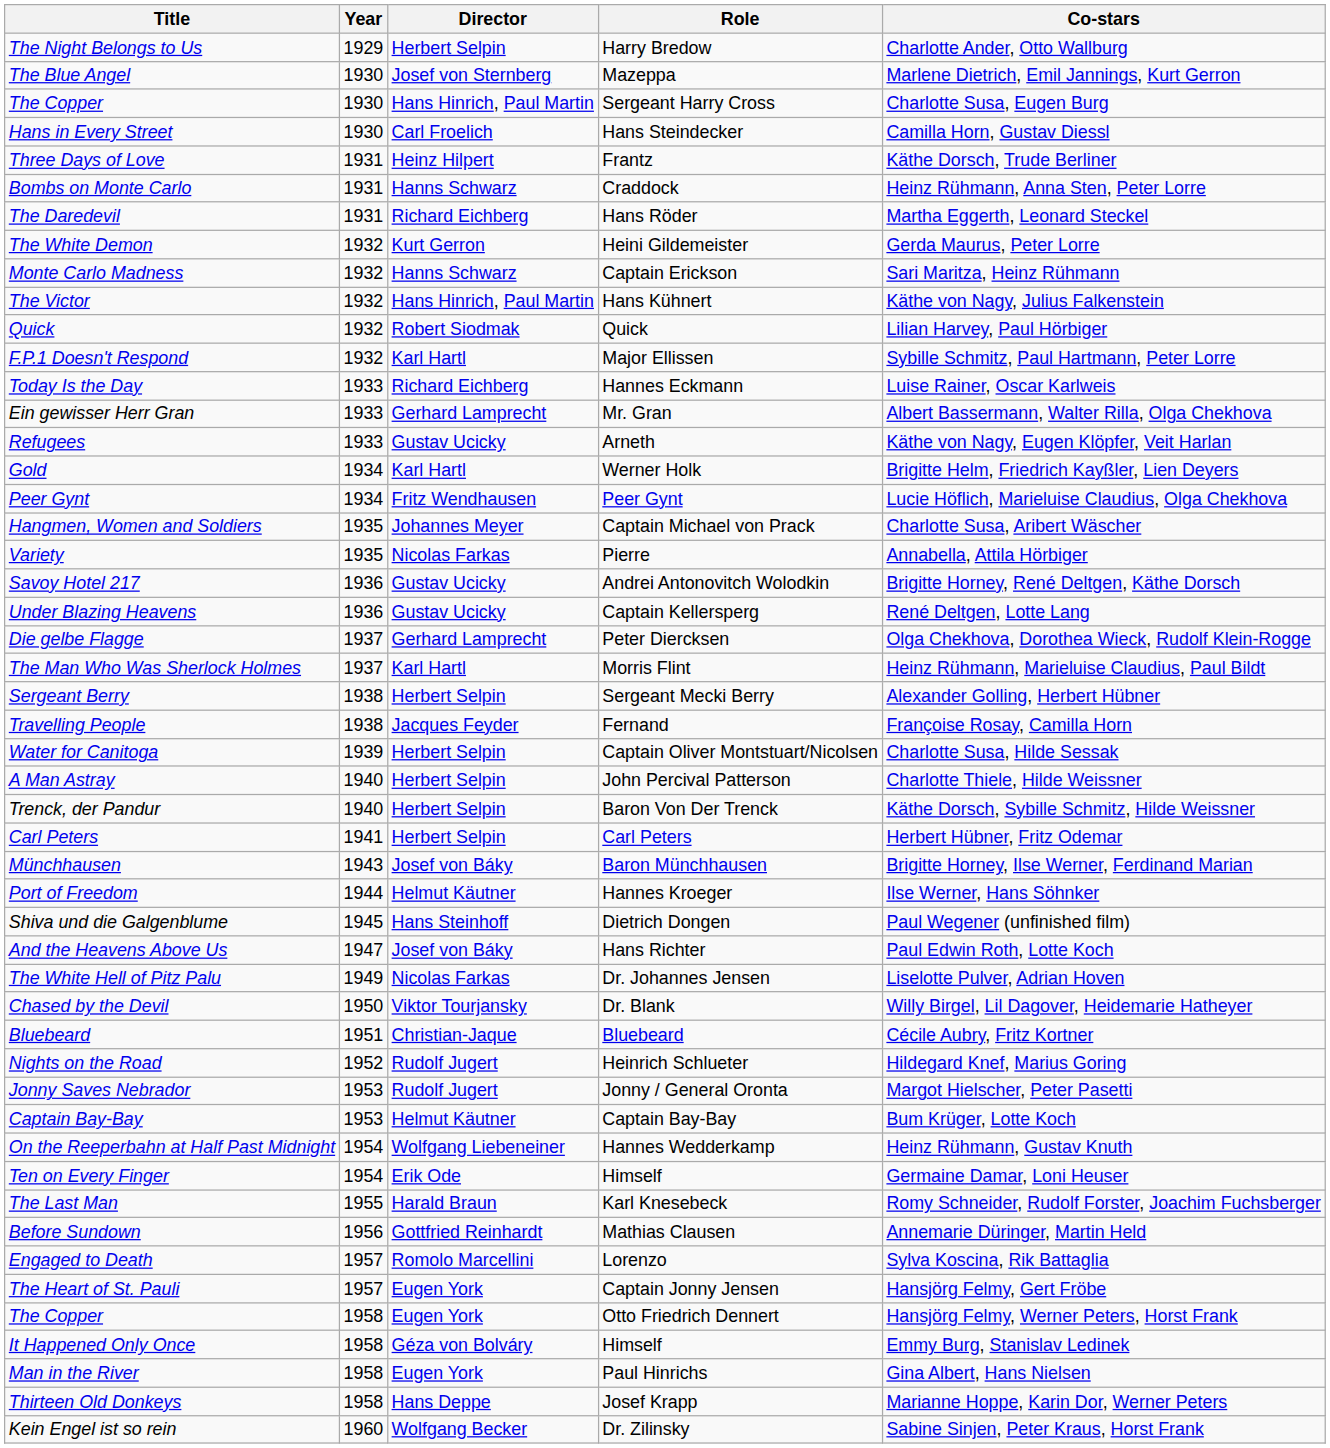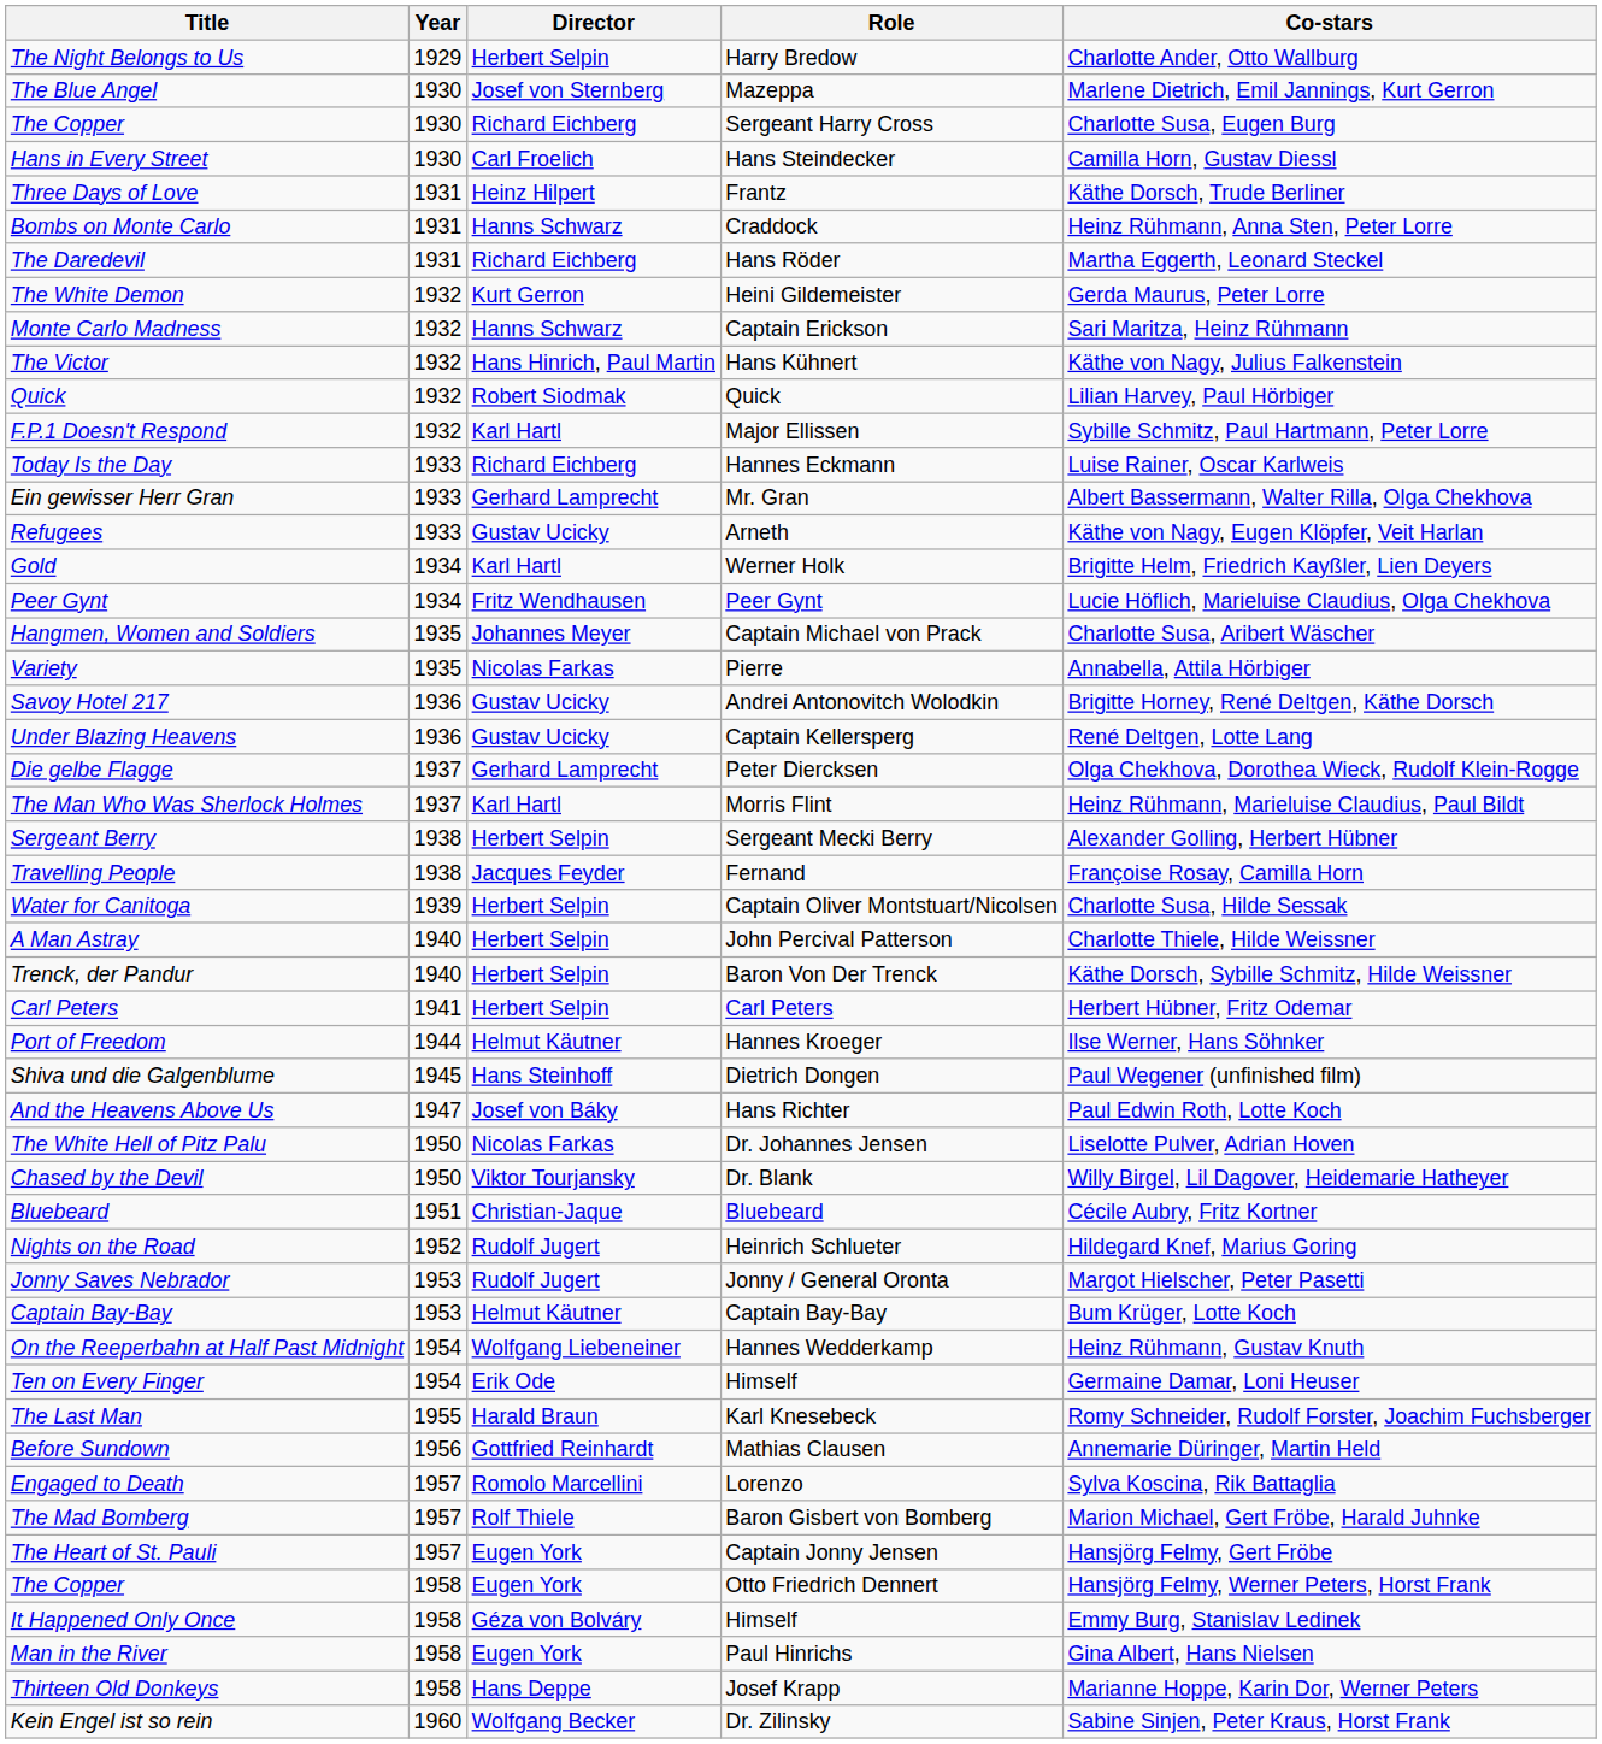The Copper / Sergeant Harry Cross | Director: Hans Hinrich, Paul Martin -> Richard Eichberg
- row: Münchhausen | 1943 | Josef von Báky | Baron Münchhausen | Brigitte Horney, Ilse Werner, Ferdinand Marian
The White Hell of Pitz Palu | Year: 1949 -> 1950
+ row: The Mad Bomberg | 1957 | Rolf Thiele | Baron Gisbert von Bomberg | Marion Michael, Gert Fröbe, Harald Juhnke
